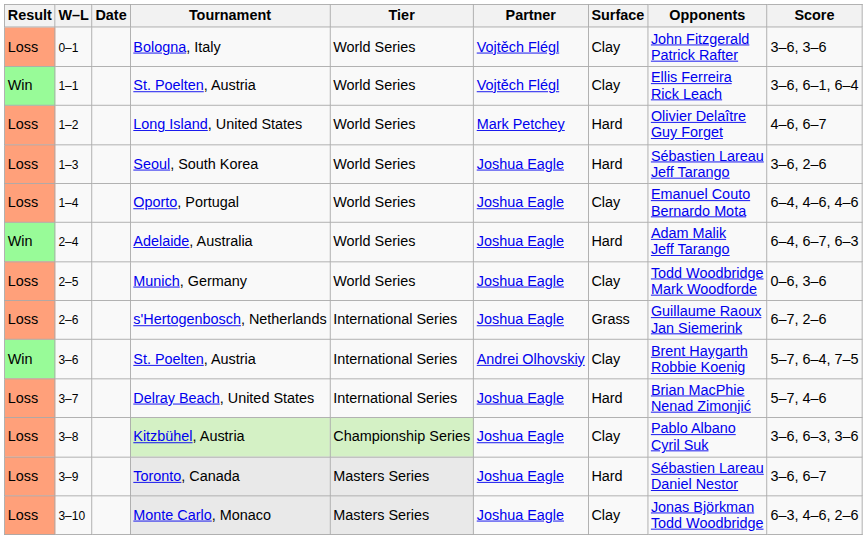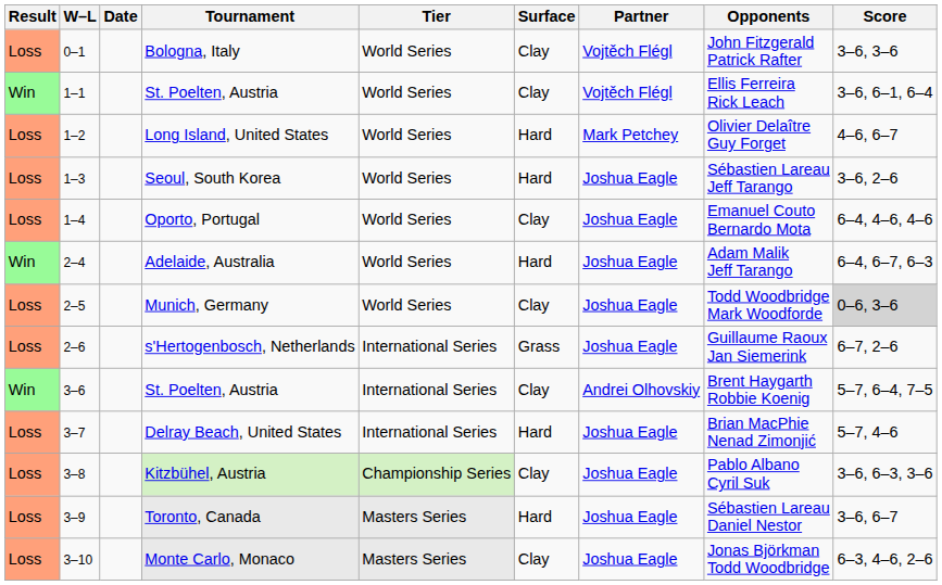columns swapped: Surface <-> Partner
Munich, Germany | Score: no background -> lightgrey background
